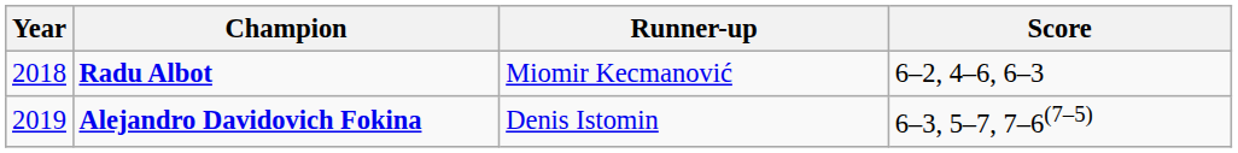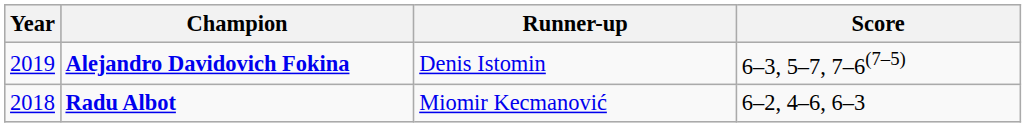rows swapped: Alejandro Davidovich Fokina <-> Radu Albot
